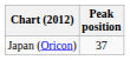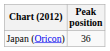Japan (Oricon) | Peak position: 37 -> 36
